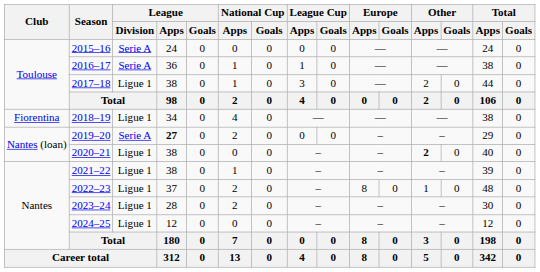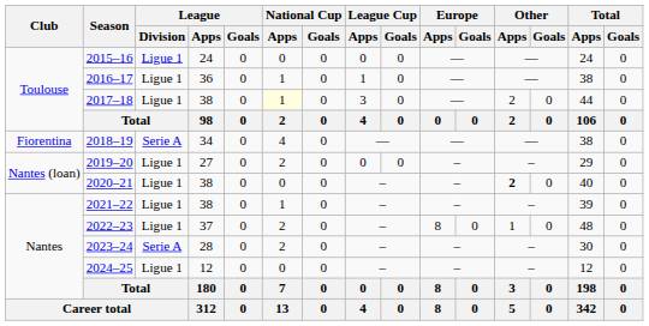2015–16 | League / Division: Serie A -> Ligue 1
2016–17 | League / Division: Serie A -> Ligue 1
2017–18 | National Cup / Apps: no background -> lightyellow background
2018–19 | League / Division: Ligue 1 -> Serie A
2019–20 | League / Division: Serie A -> Ligue 1
2019–20 | League / Apps: bold -> normal
2023–24 | League / Division: Ligue 1 -> Serie A
